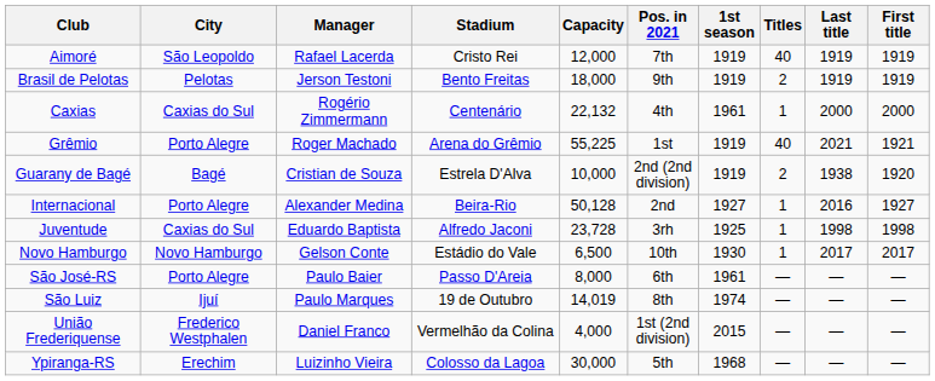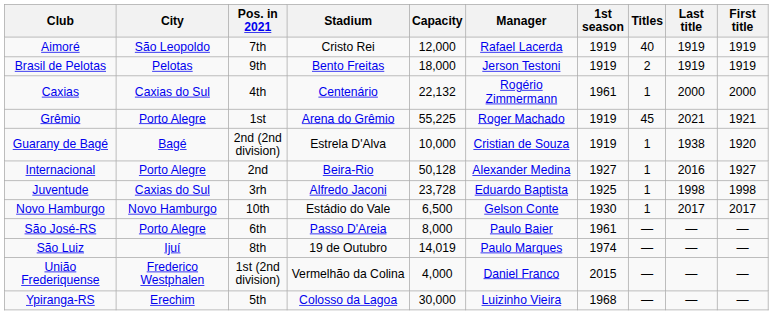columns swapped: Manager <-> Pos. in 2021
Grêmio | Titles: 40 -> 45
Guarany de Bagé | Titles: 2 -> 1
